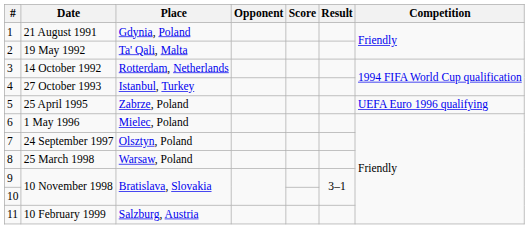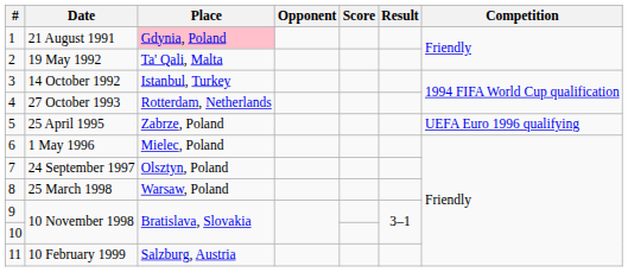21 August 1991 | Place: no background -> pink background
14 October 1992 | Place: Rotterdam, Netherlands -> Istanbul, Turkey
27 October 1993 | Place: Istanbul, Turkey -> Rotterdam, Netherlands
